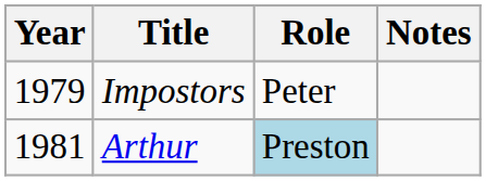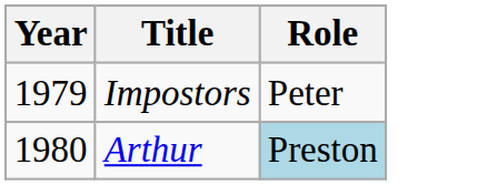- column: Notes
Arthur | Year: 1981 -> 1980
